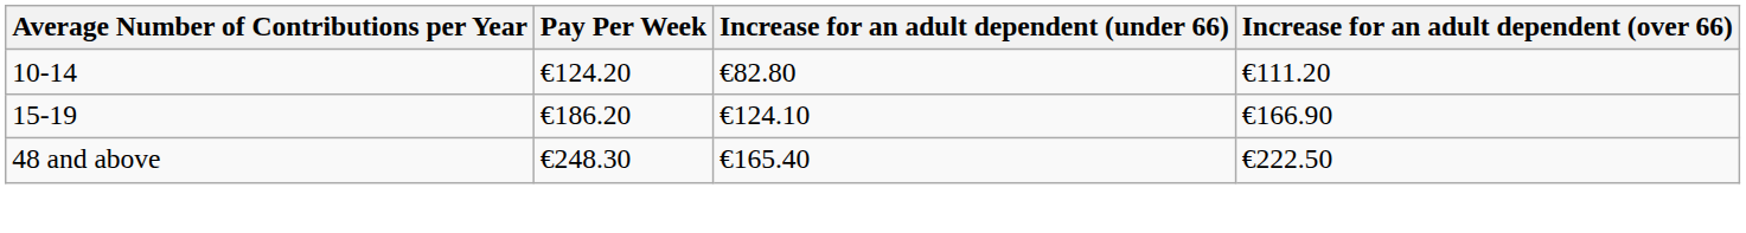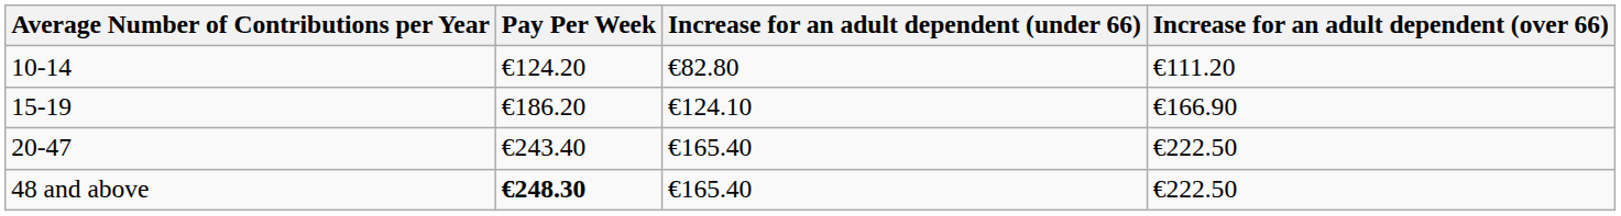+ row: 20-47 | €243.40 | €165.40 | €222.50
48 and above | Pay Per Week: normal -> bold
